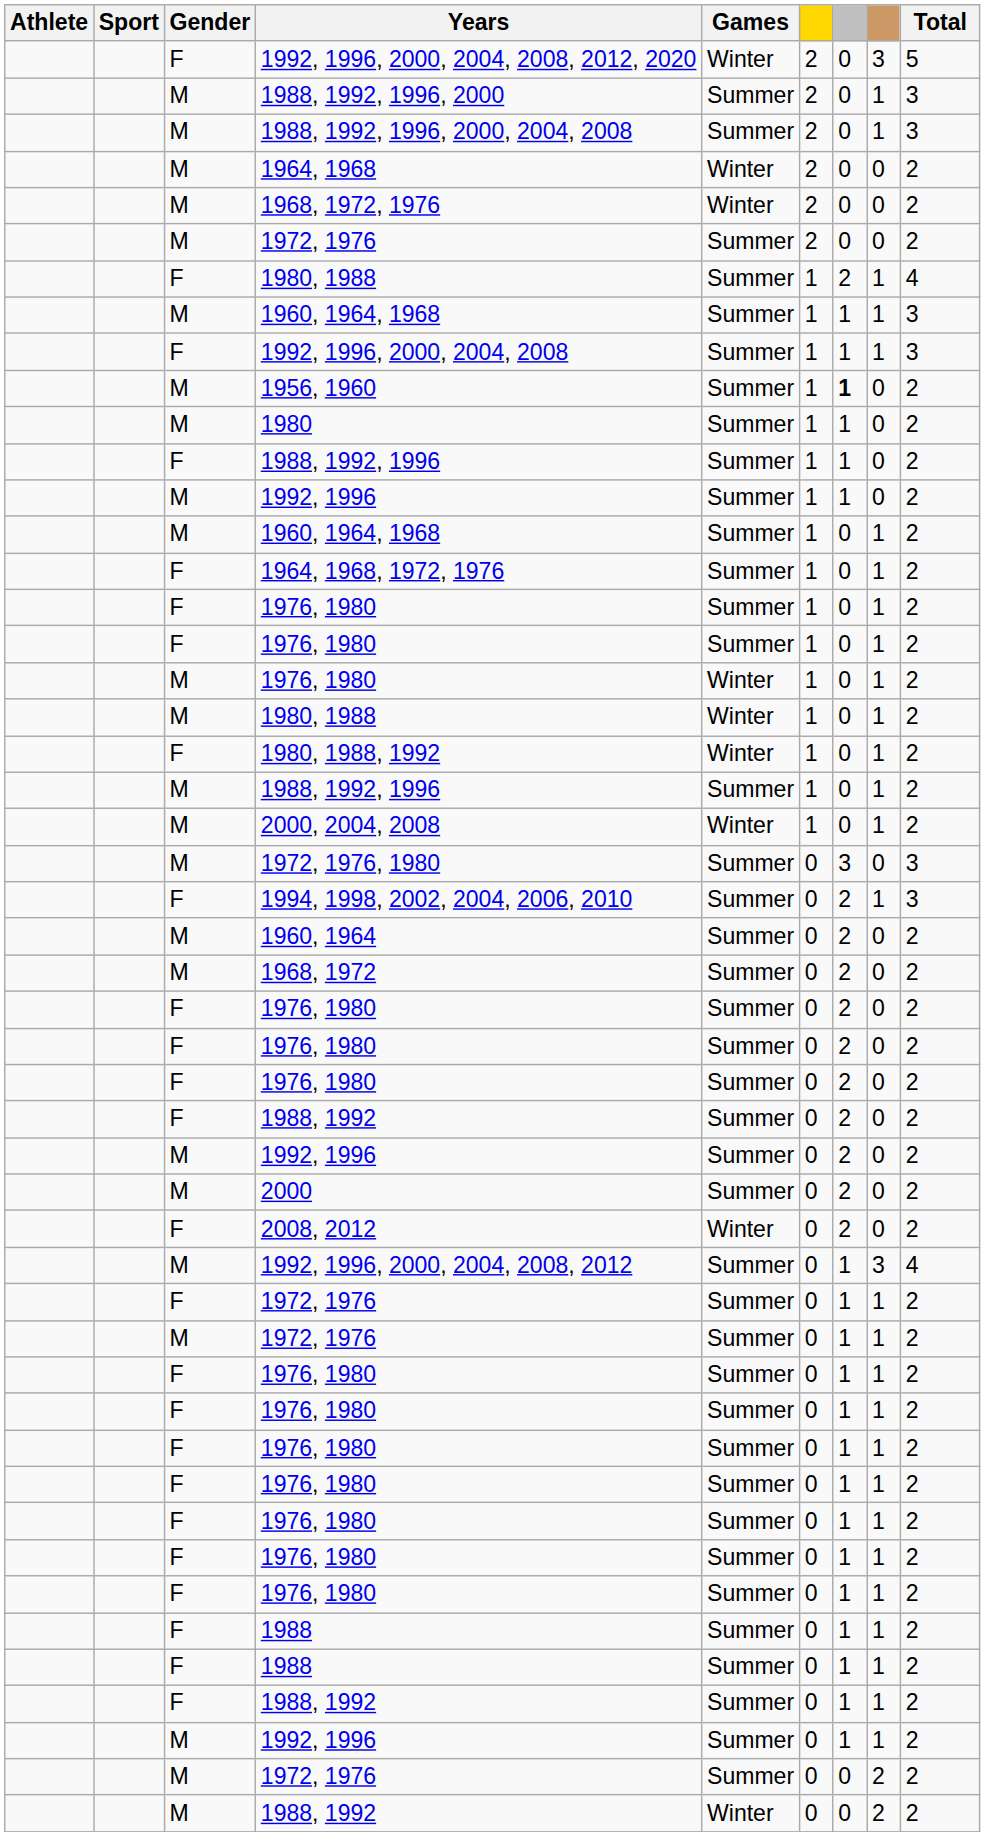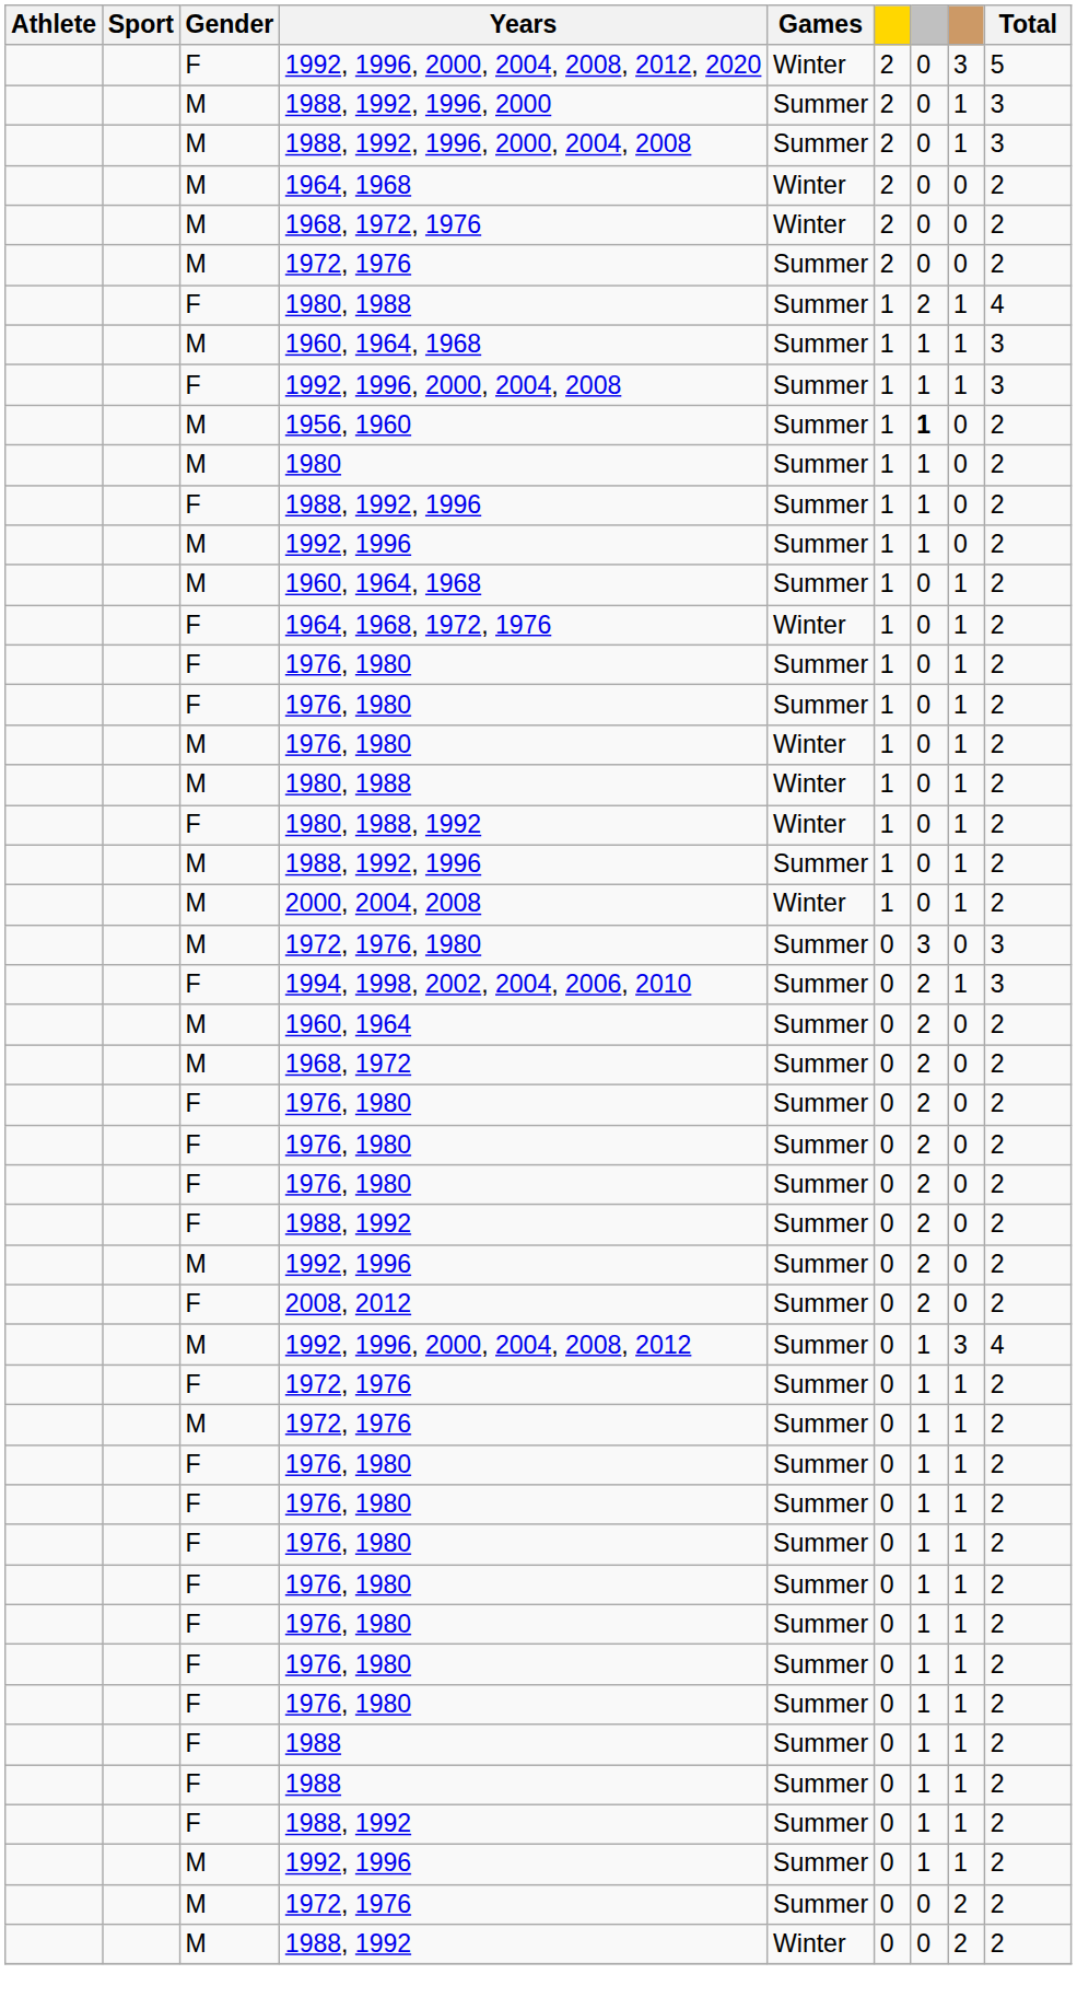1964, 1968, 1972, 1976 | Games: Summer -> Winter
- row: M | 2000 | Summer | 0 | 2 | 0 | 2
2008, 2012 | Games: Winter -> Summer
